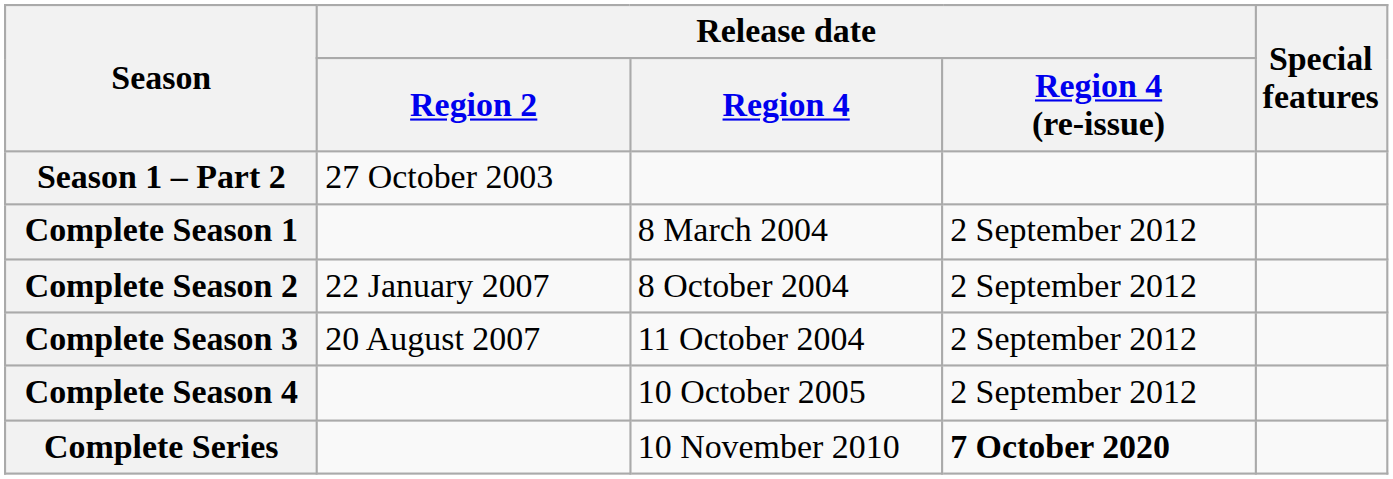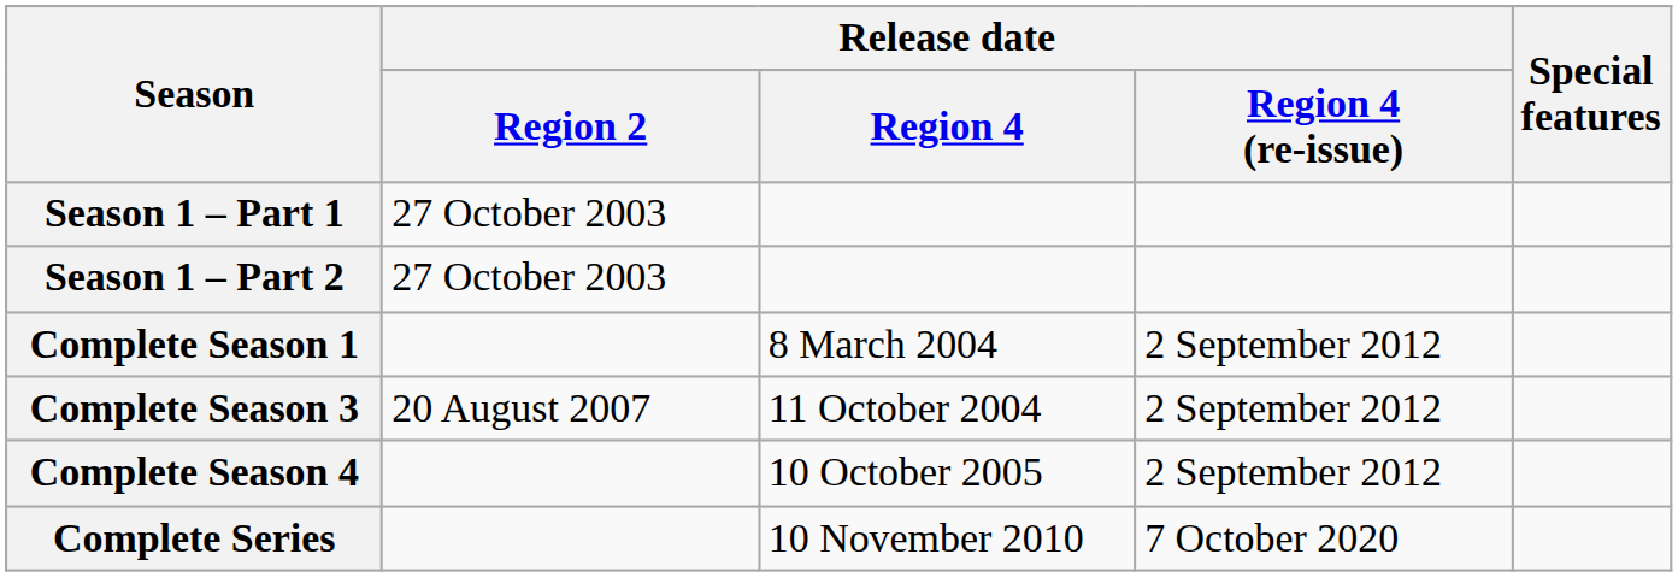+ row: Season 1 – Part 1 | 27 October 2003
- row: Complete Season 2 | 22 January 2007 | 8 October 2004 | 2 September 2012
Complete Series | Release date / Region 4 (re-issue): bold -> normal
